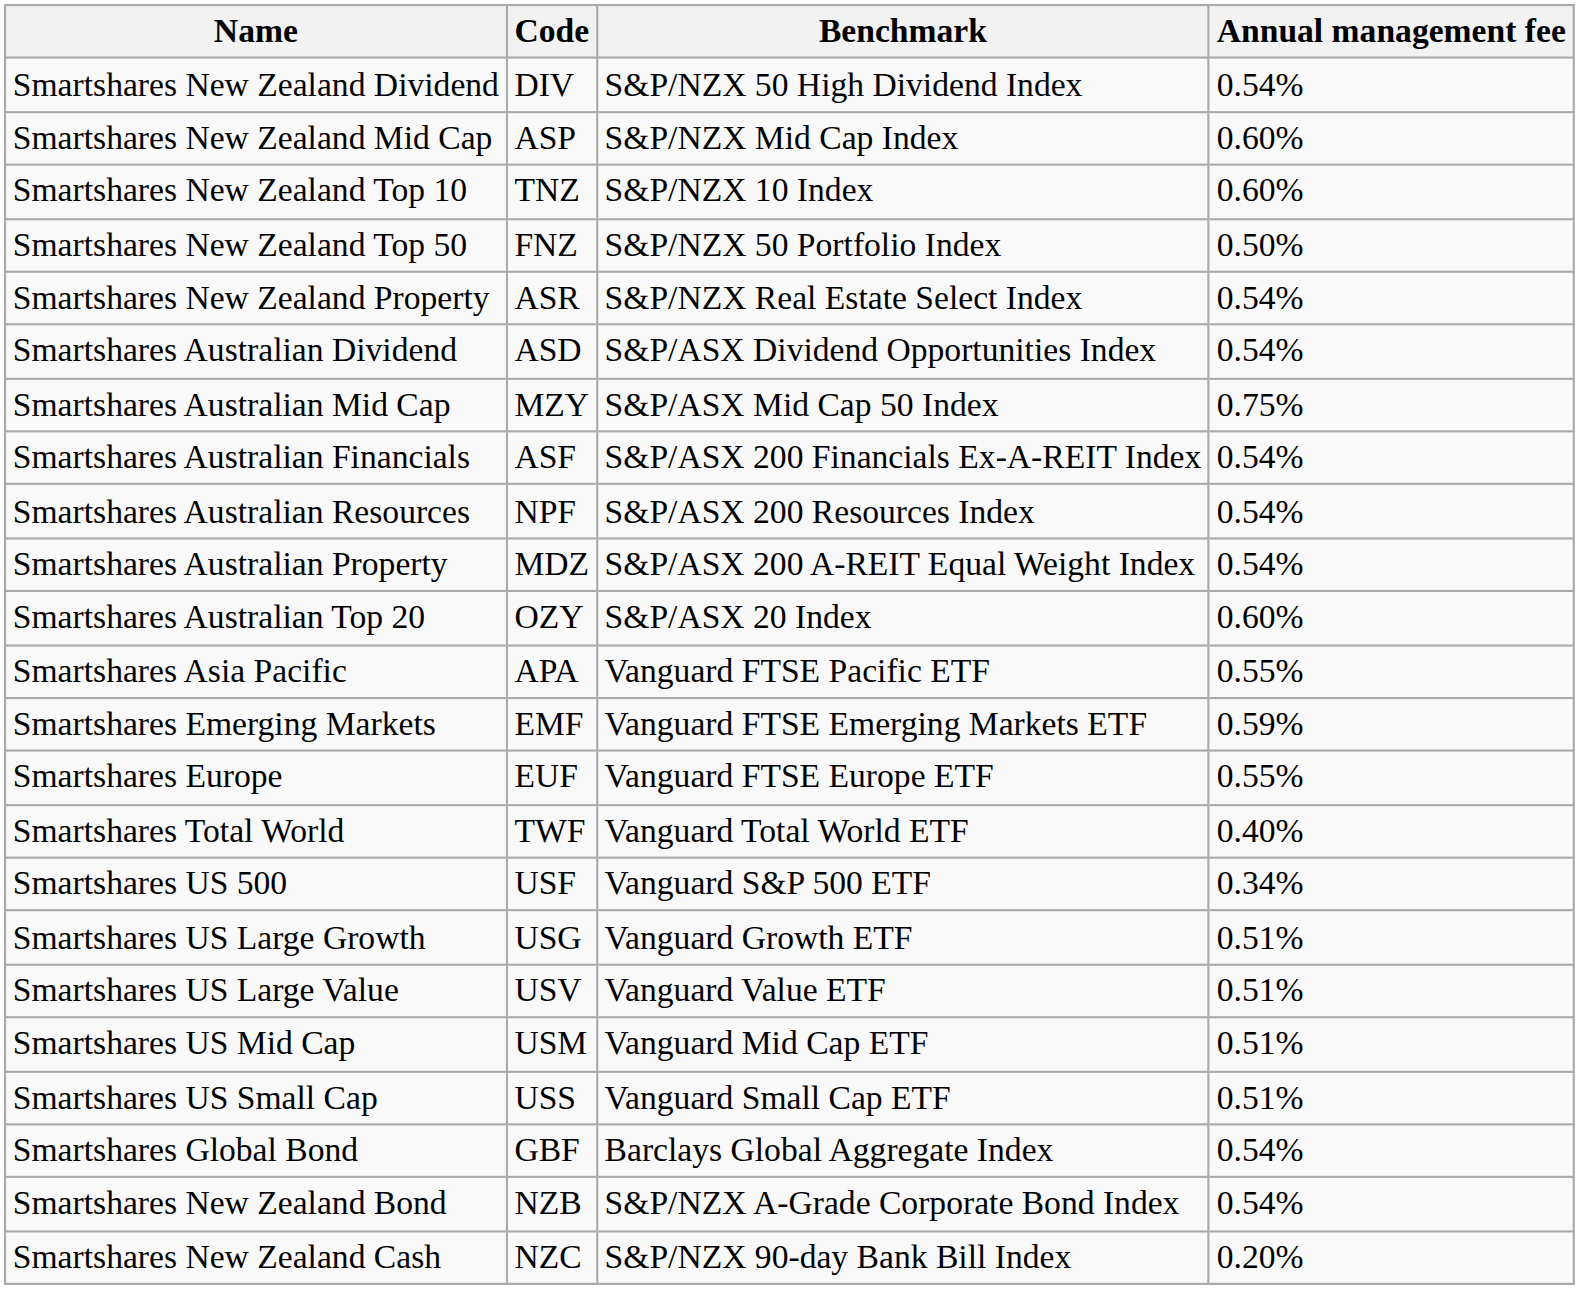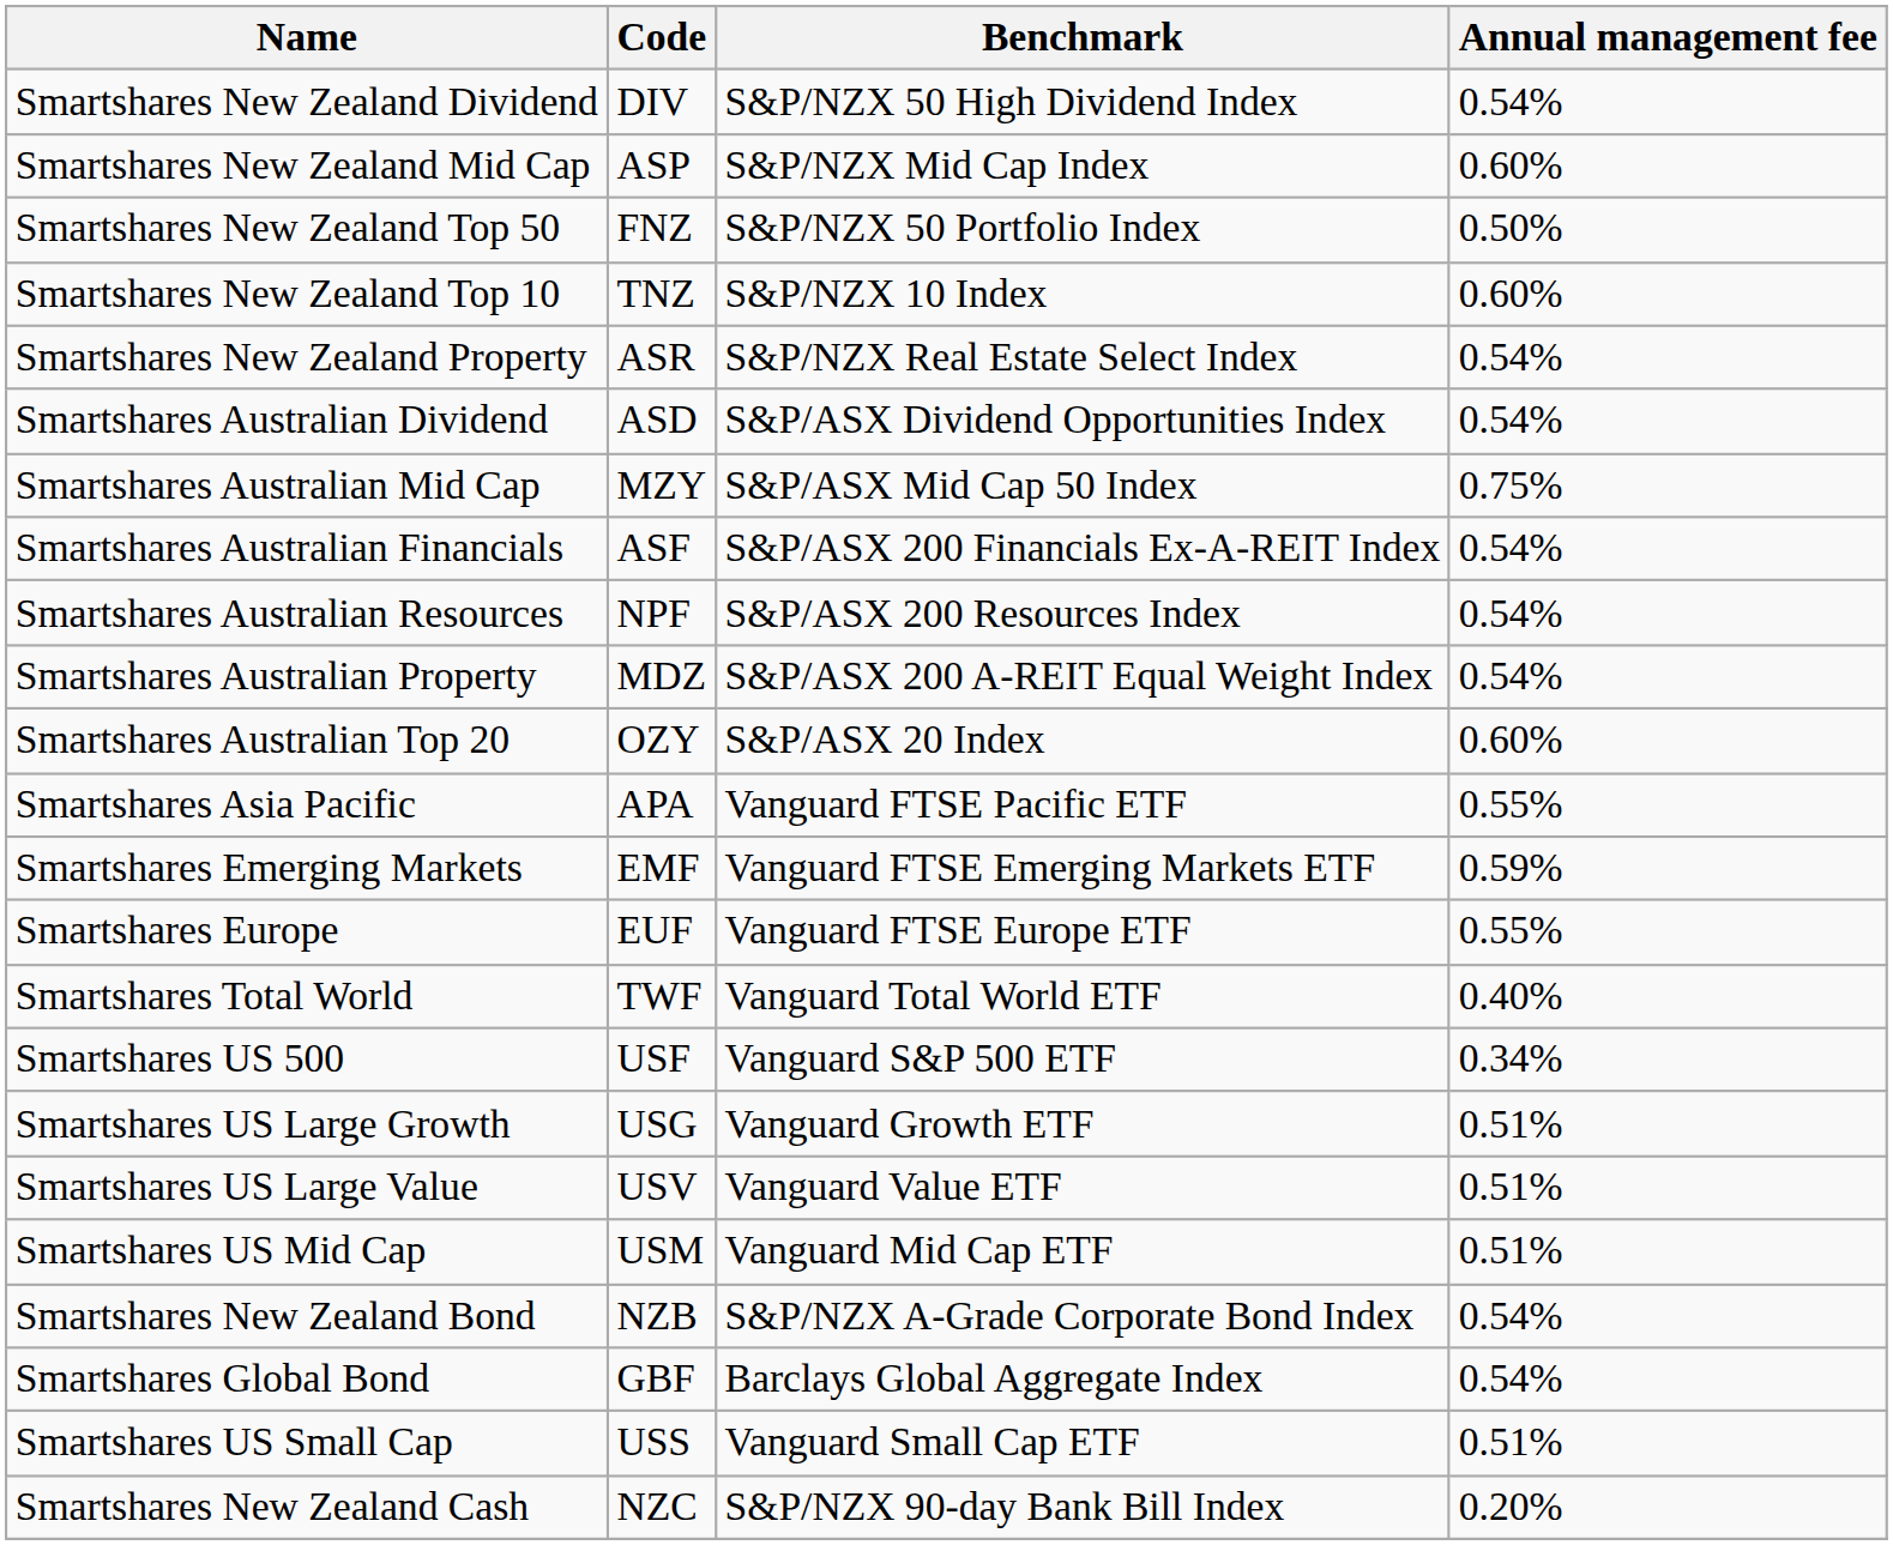rows swapped: Smartshares New Zealand Top 10 <-> Smartshares New Zealand Top 50
rows swapped: Smartshares US Small Cap <-> Smartshares New Zealand Bond
